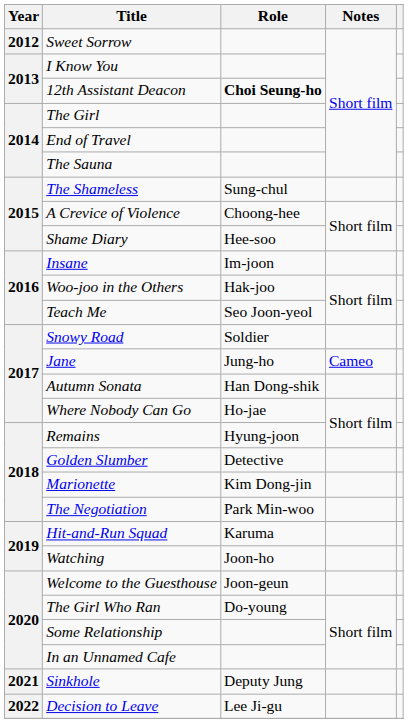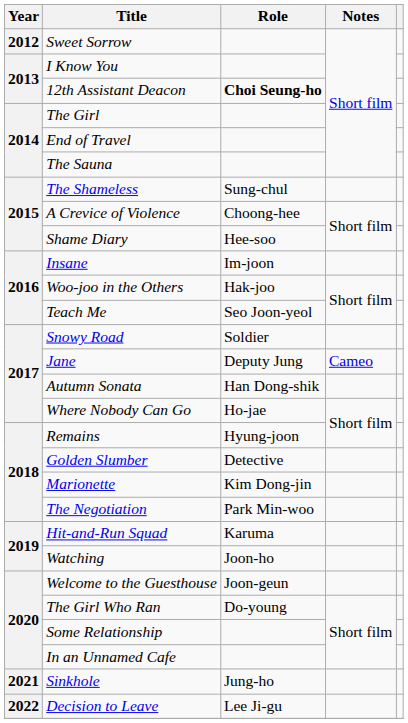Jane | Role: Jung-ho -> Deputy Jung
Sinkhole | Role: Deputy Jung -> Jung-ho
